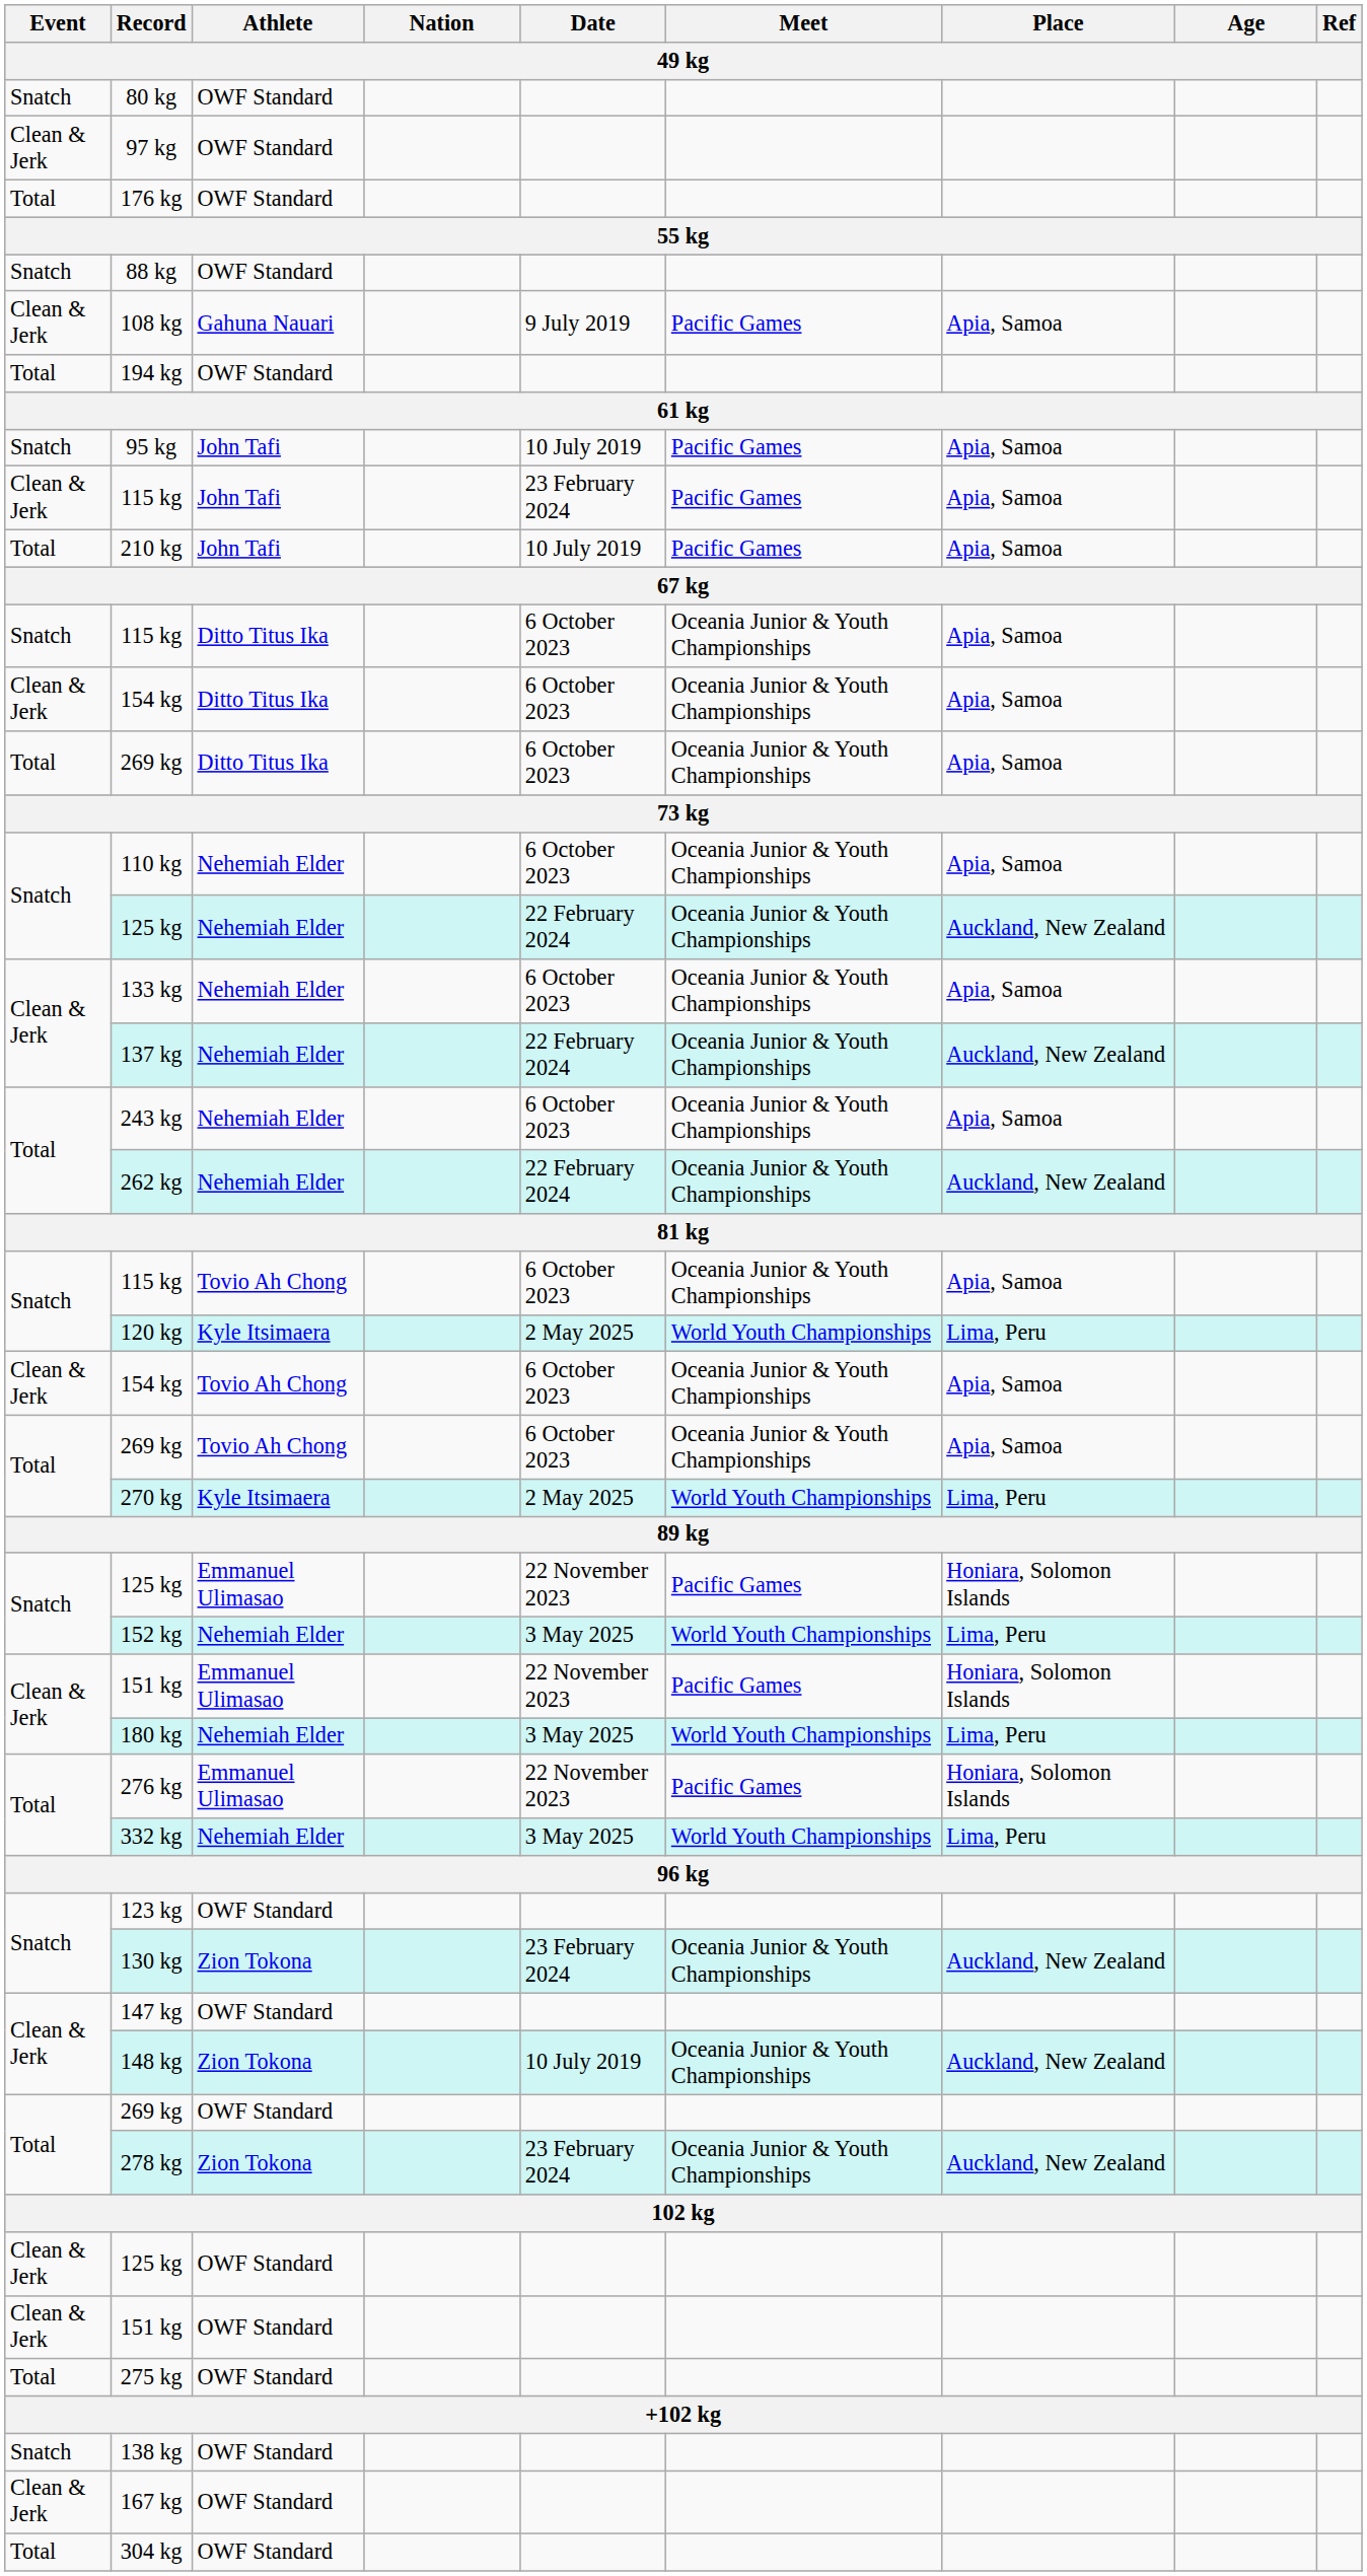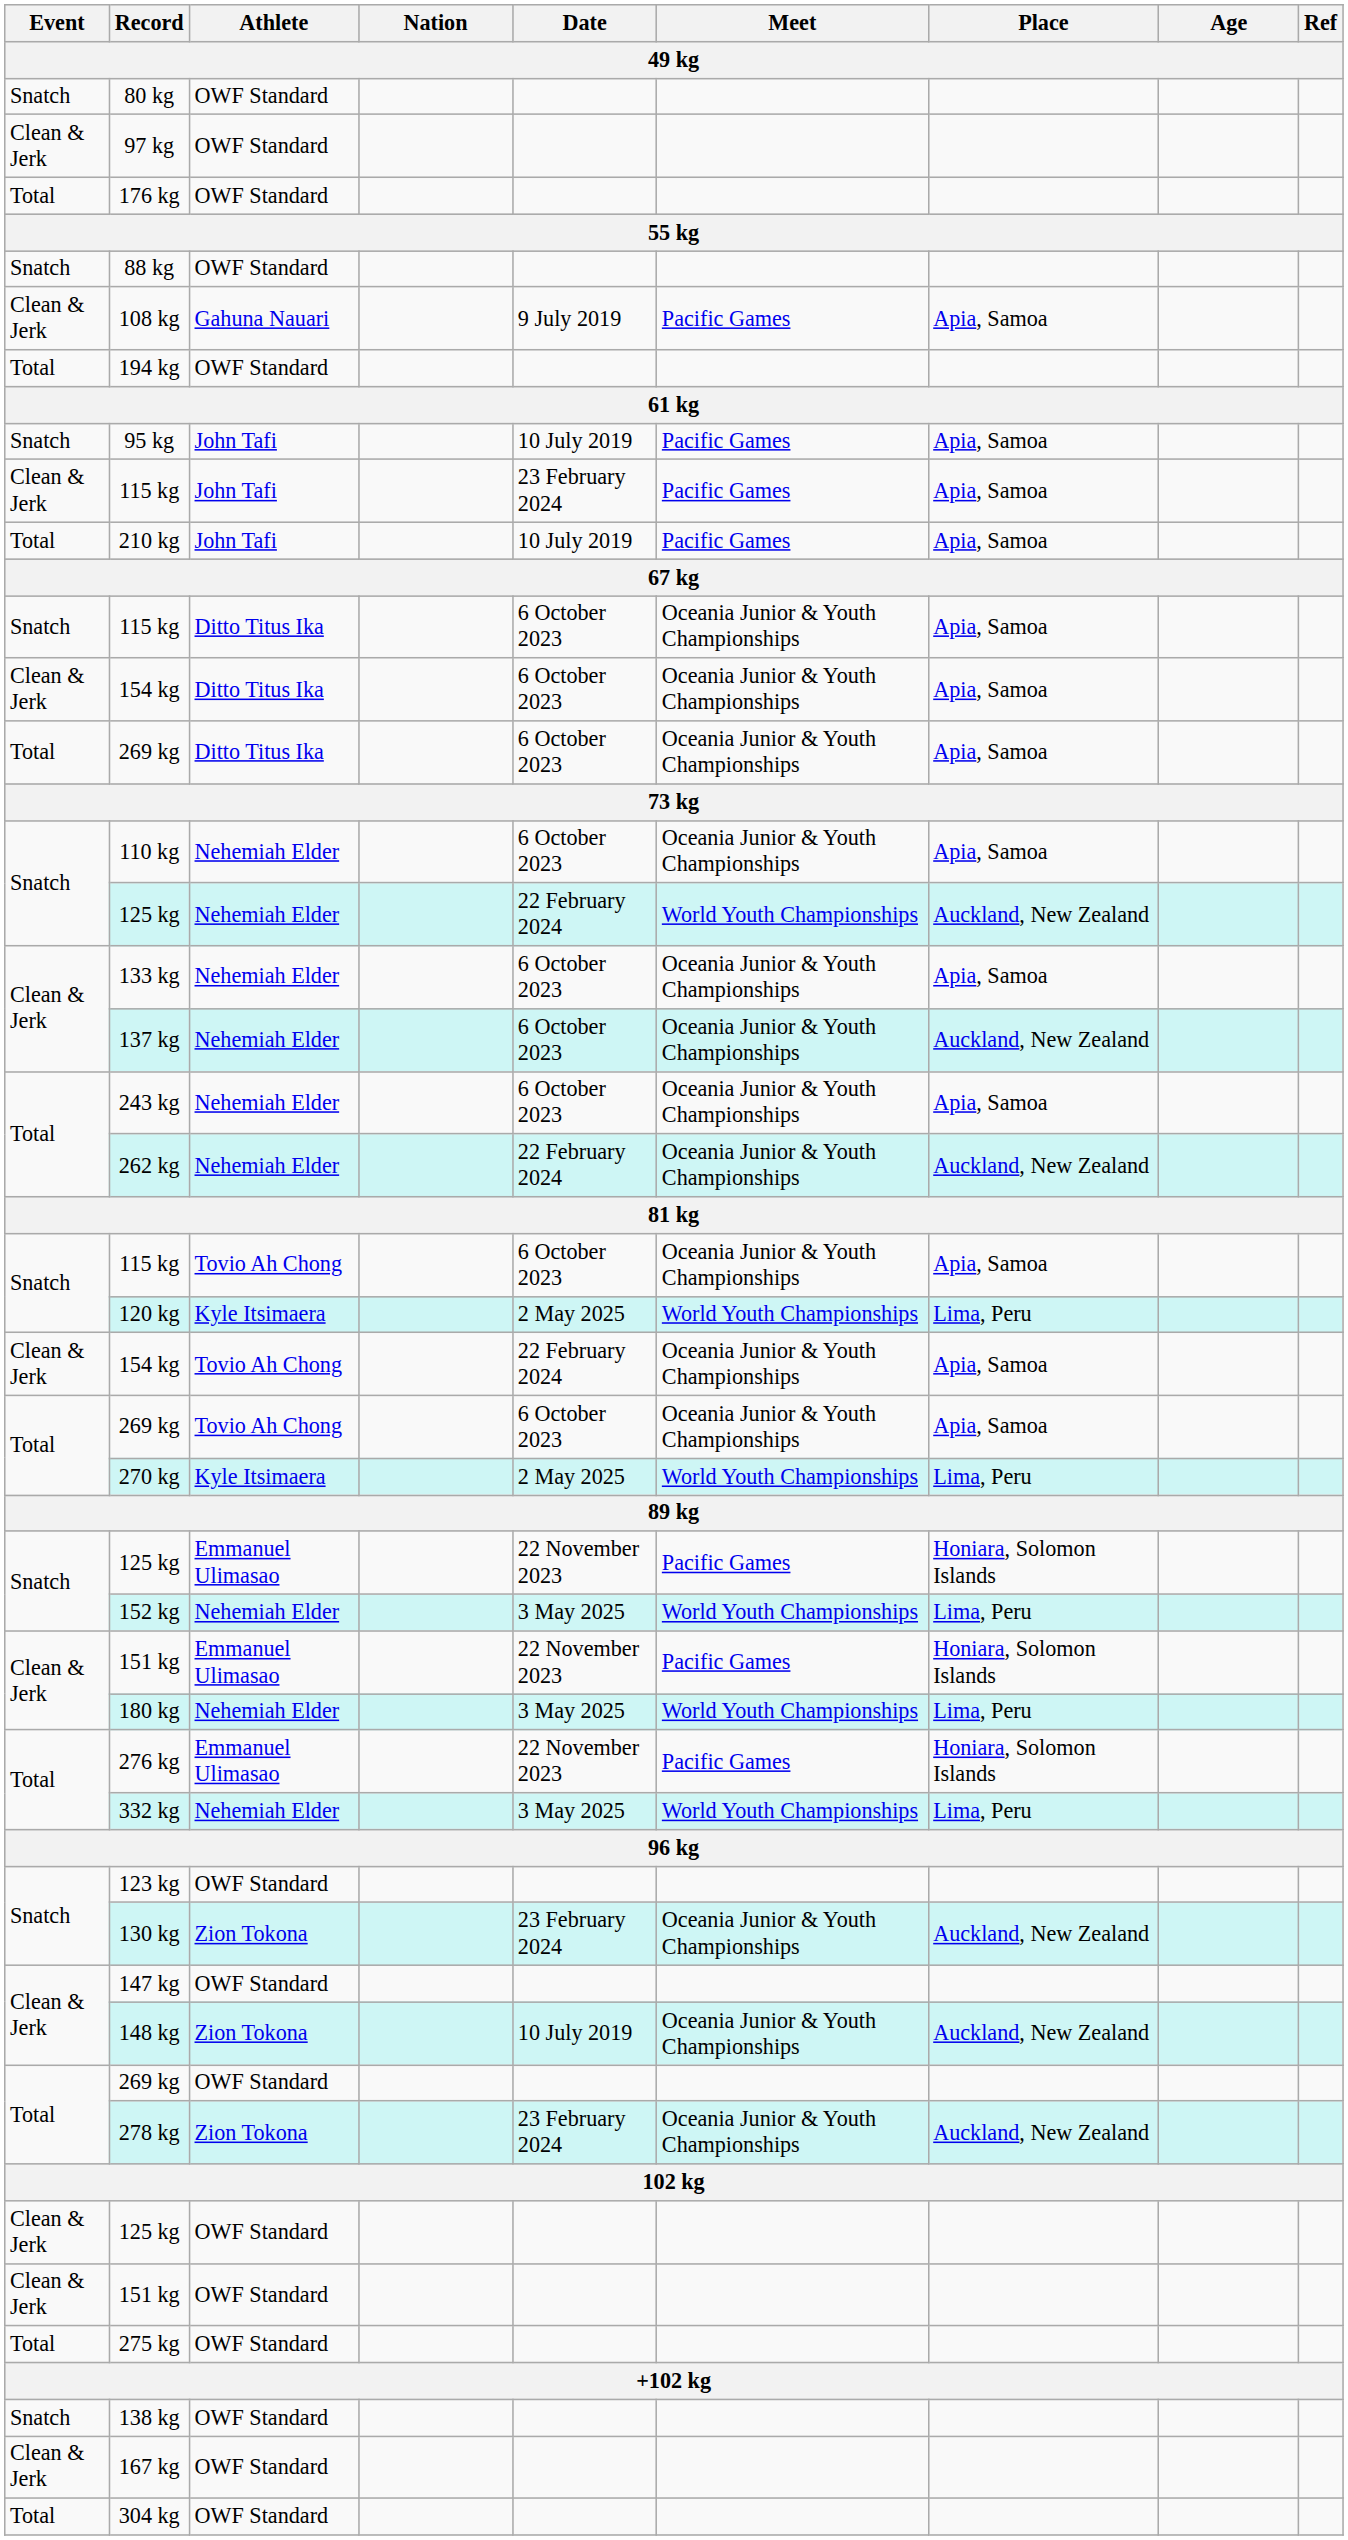125 kg / Nehemiah Elder | Meet: Oceania Junior & Youth Championships -> World Youth Championships
137 kg | Date: 22 February 2024 -> 6 October 2023
154 kg / Tovio Ah Chong | Date: 6 October 2023 -> 22 February 2024
